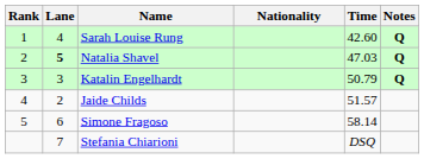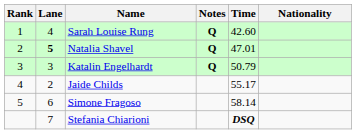columns swapped: Nationality <-> Notes
Natalia Shavel | Time: 47.03 -> 47.01
Jaide Childs | Time: 51.57 -> 55.17
Stefania Chiarioni | Time: normal -> bold
